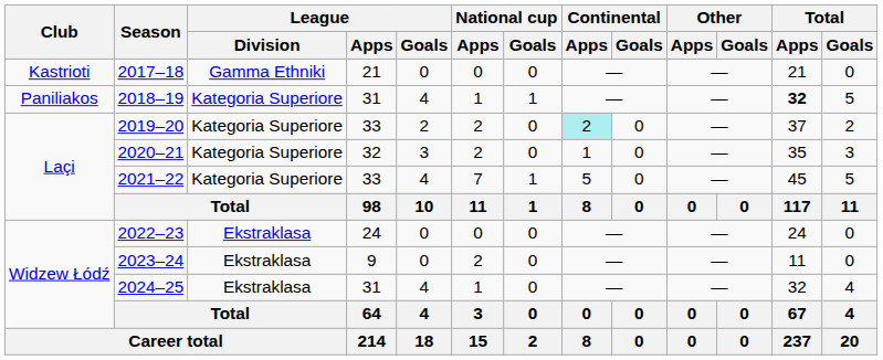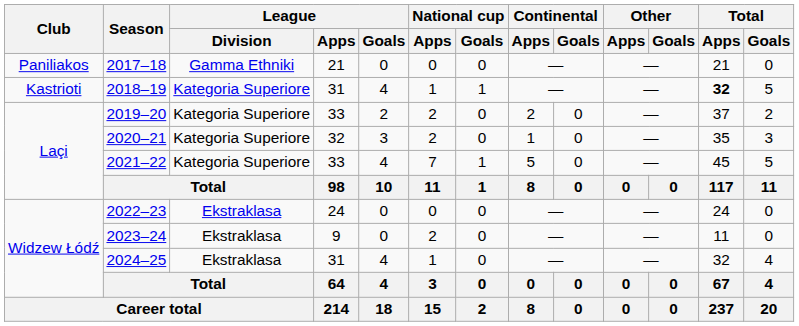2017–18 | Club: Kastrioti -> Paniliakos
2018–19 | Club: Paniliakos -> Kastrioti
2019–20 | Continental / Apps: paleturquoise background -> no background
